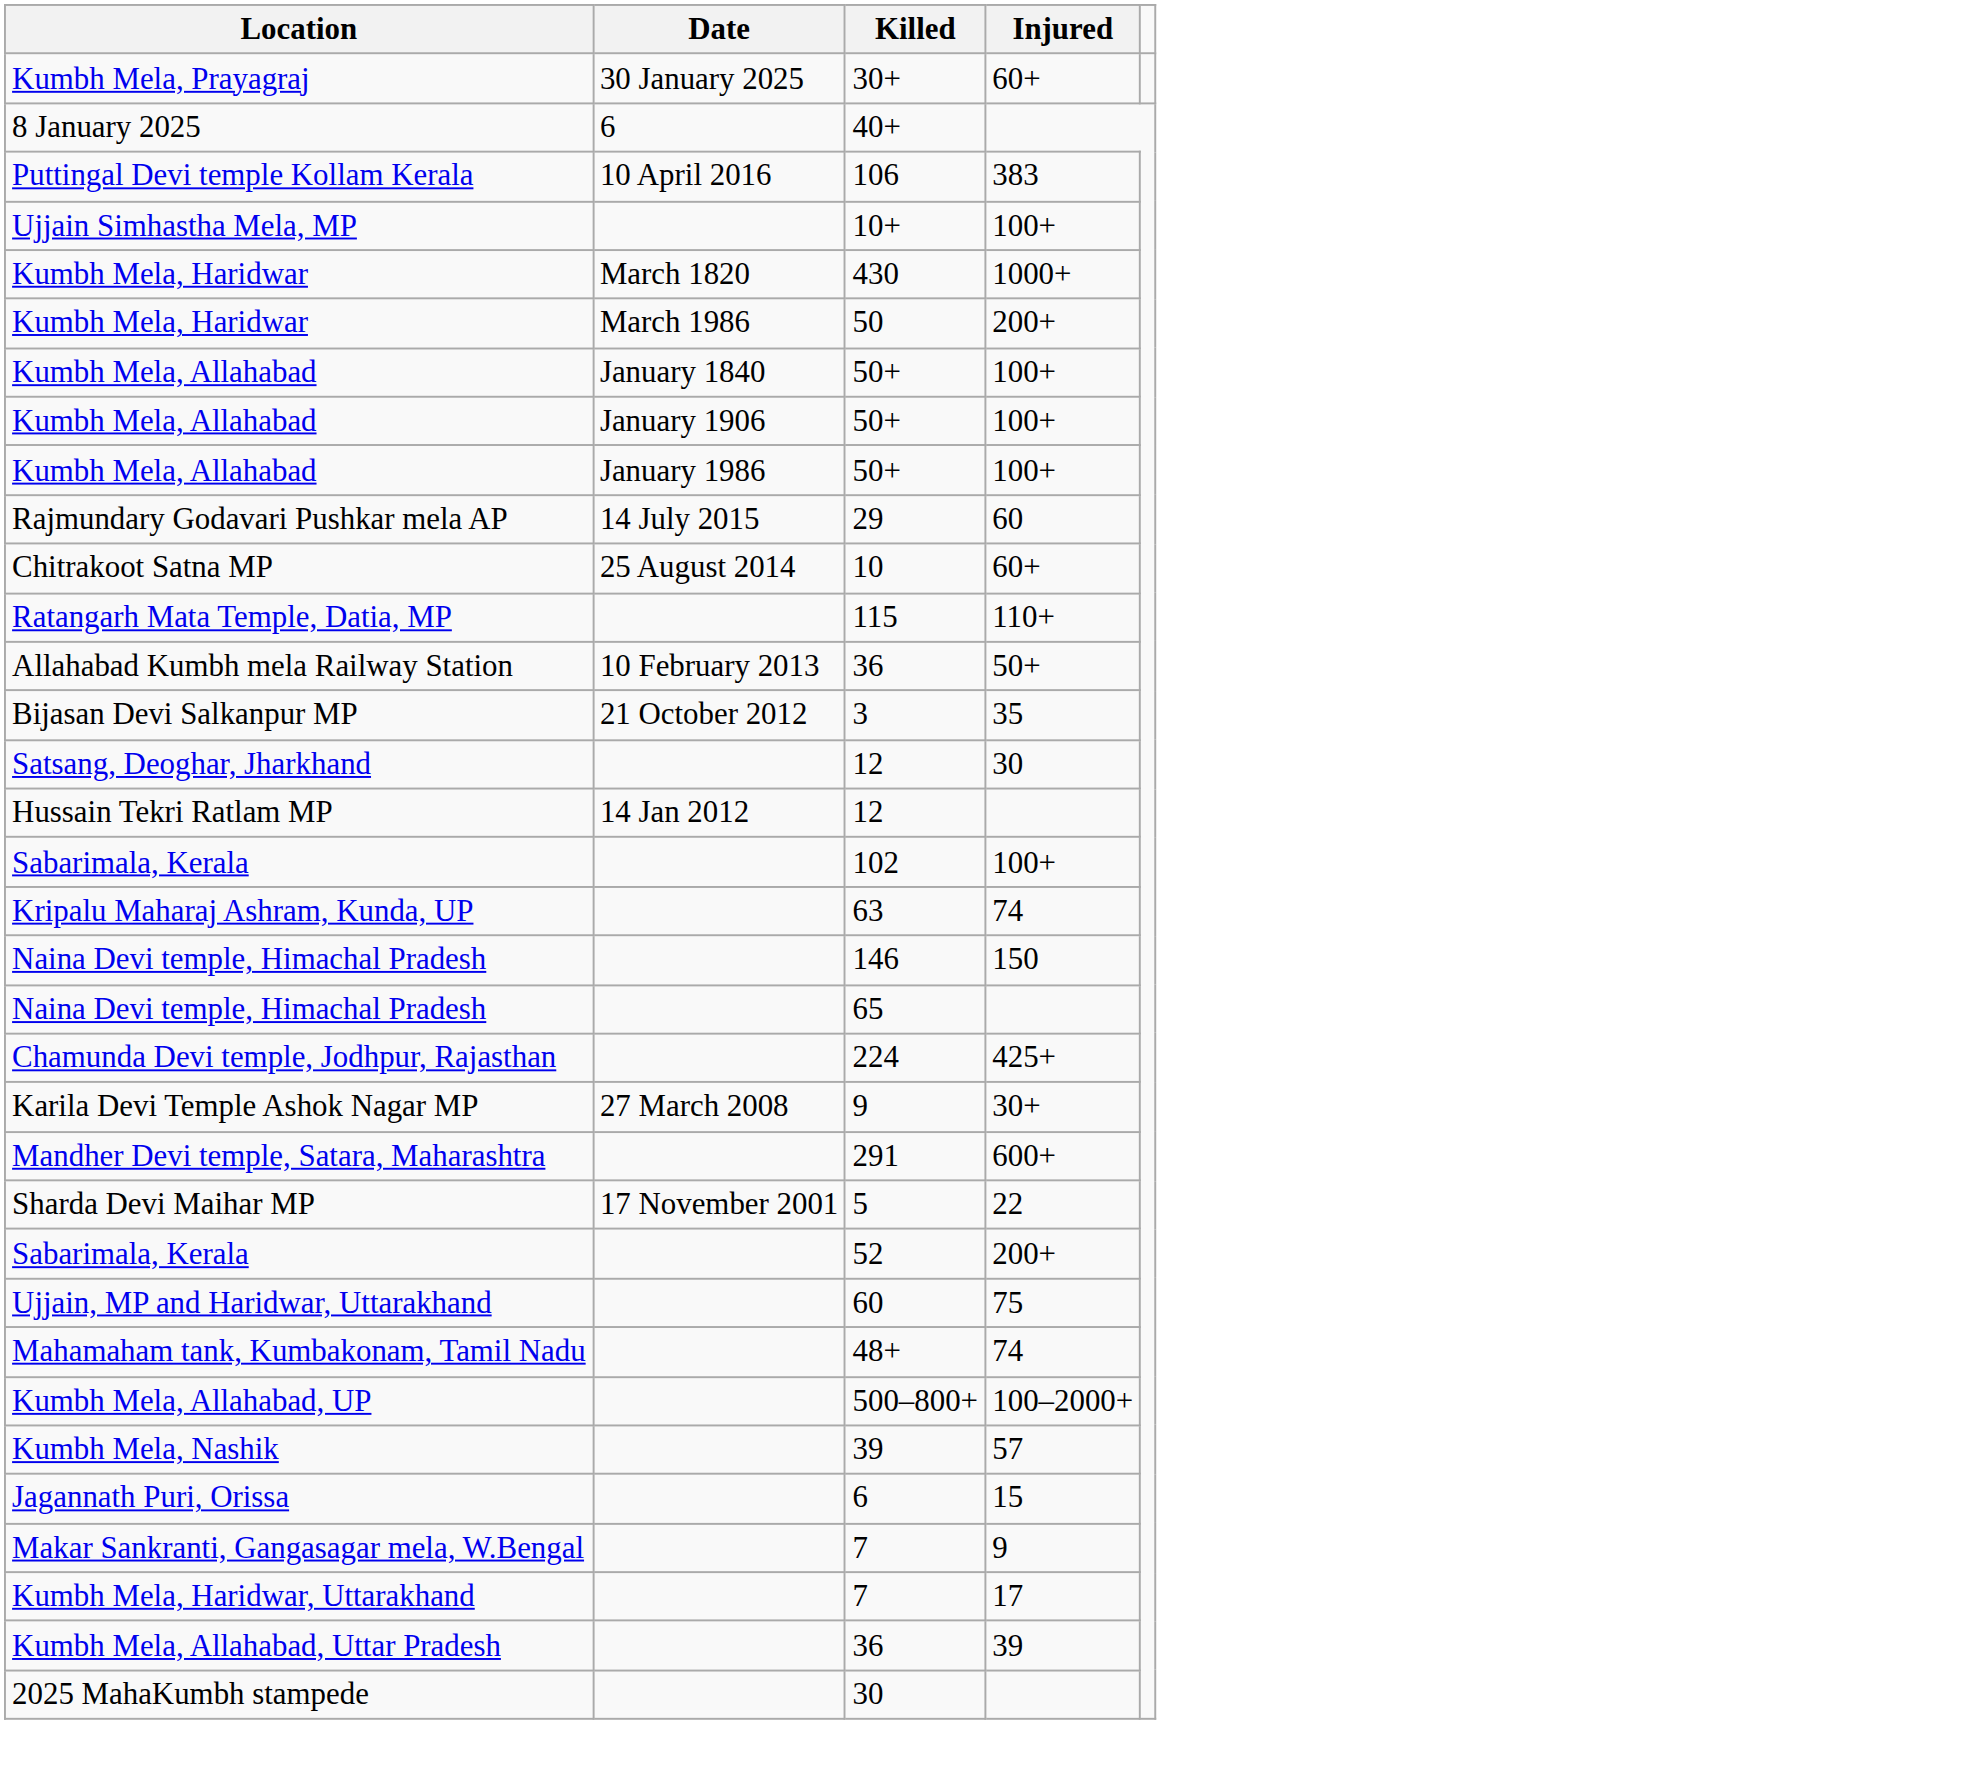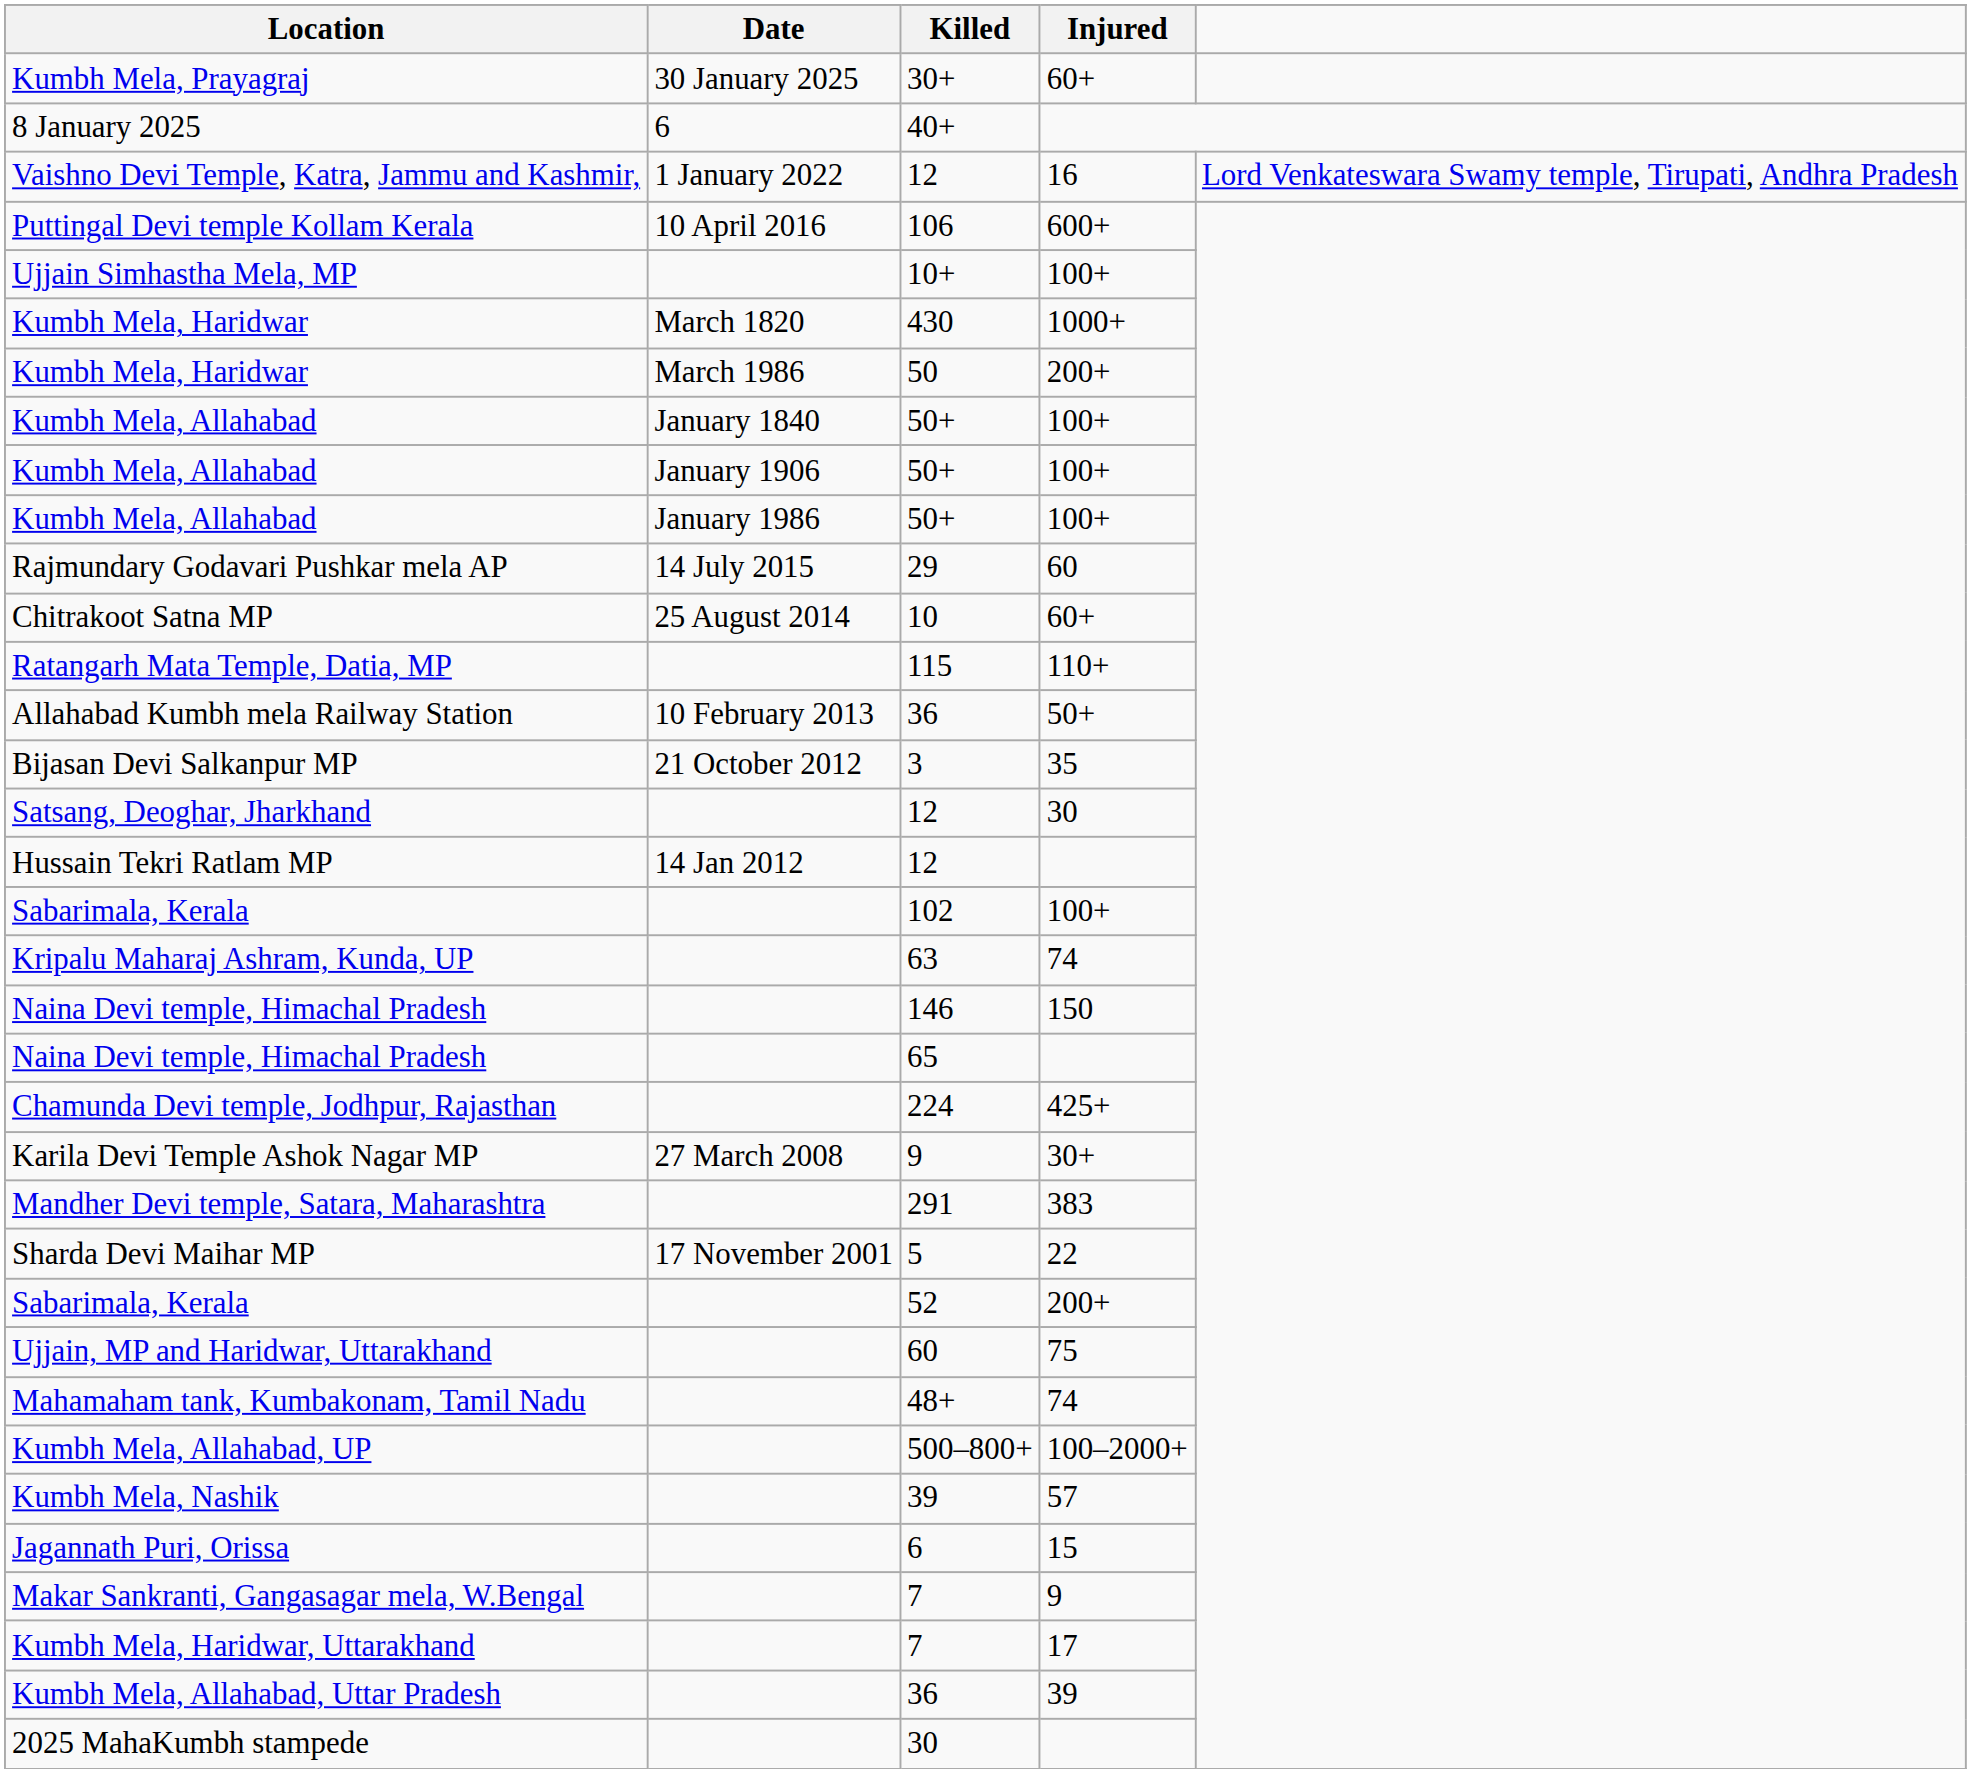+ row: Vaishno Devi Temple, Katra, Jammu and Kashmir, | 1 January 2022 | 12 | 16 | Lord Venkateswara Swamy temple, Tirupati, Andhra Pradesh
Puttingal Devi temple Kollam Kerala | Injured: 383 -> 600+
Mandher Devi temple, Satara, Maharashtra | Injured: 600+ -> 383
